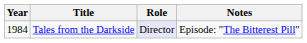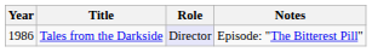Tales from the Darkside | Year: 1984 -> 1986
